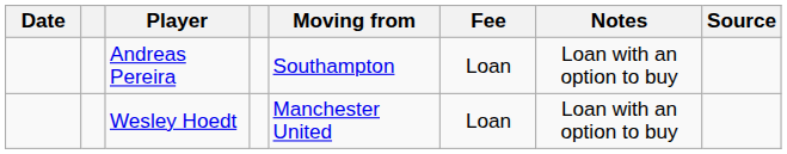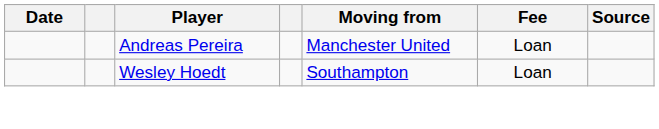- column: Notes | Loan with an option to buy | Loan with an option to buy
Andreas Pereira | Moving from: Southampton -> Manchester United
Wesley Hoedt | Moving from: Manchester United -> Southampton
